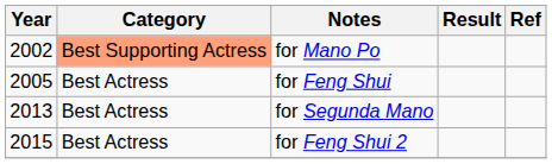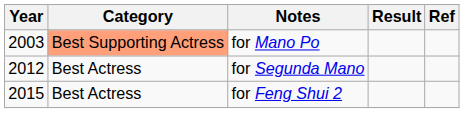for Mano Po | Year: 2002 -> 2003
- row: 2005 | Best Actress | for Feng Shui
for Segunda Mano | Year: 2013 -> 2012
